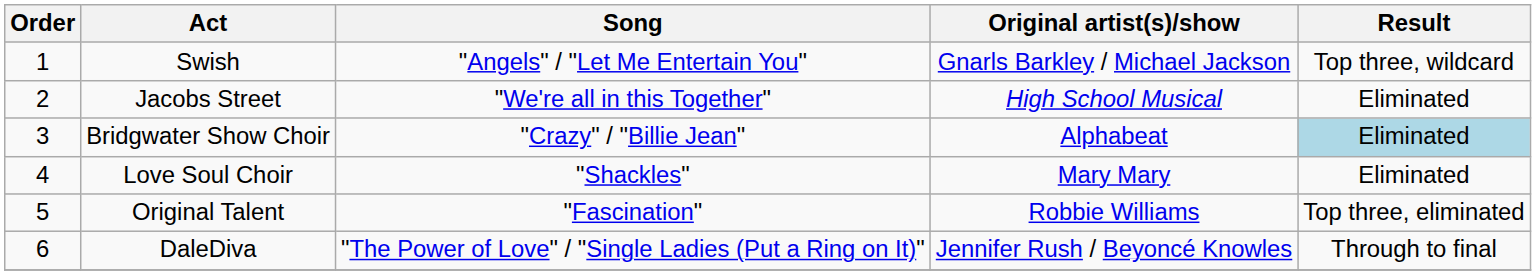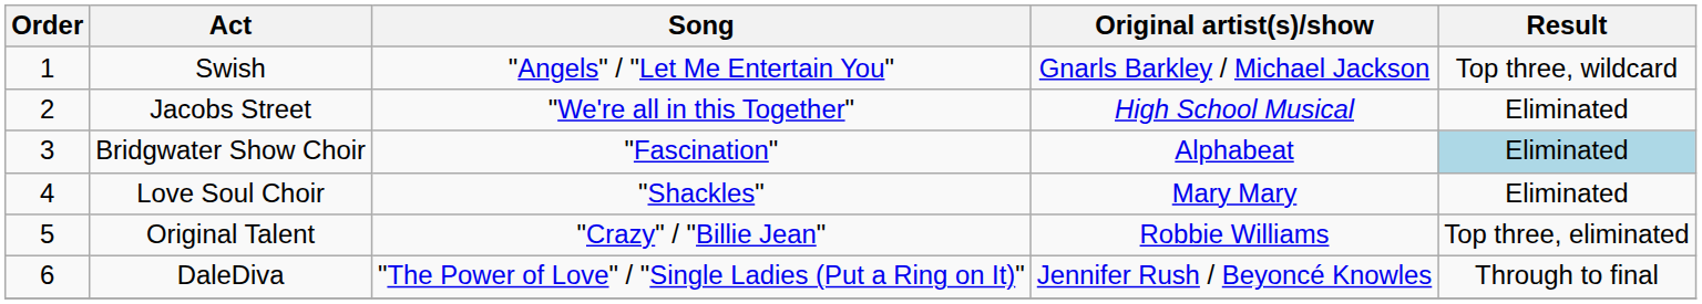Bridgwater Show Choir | Song: "Crazy" / "Billie Jean" -> "Fascination"
Original Talent | Song: "Fascination" -> "Crazy" / "Billie Jean"
